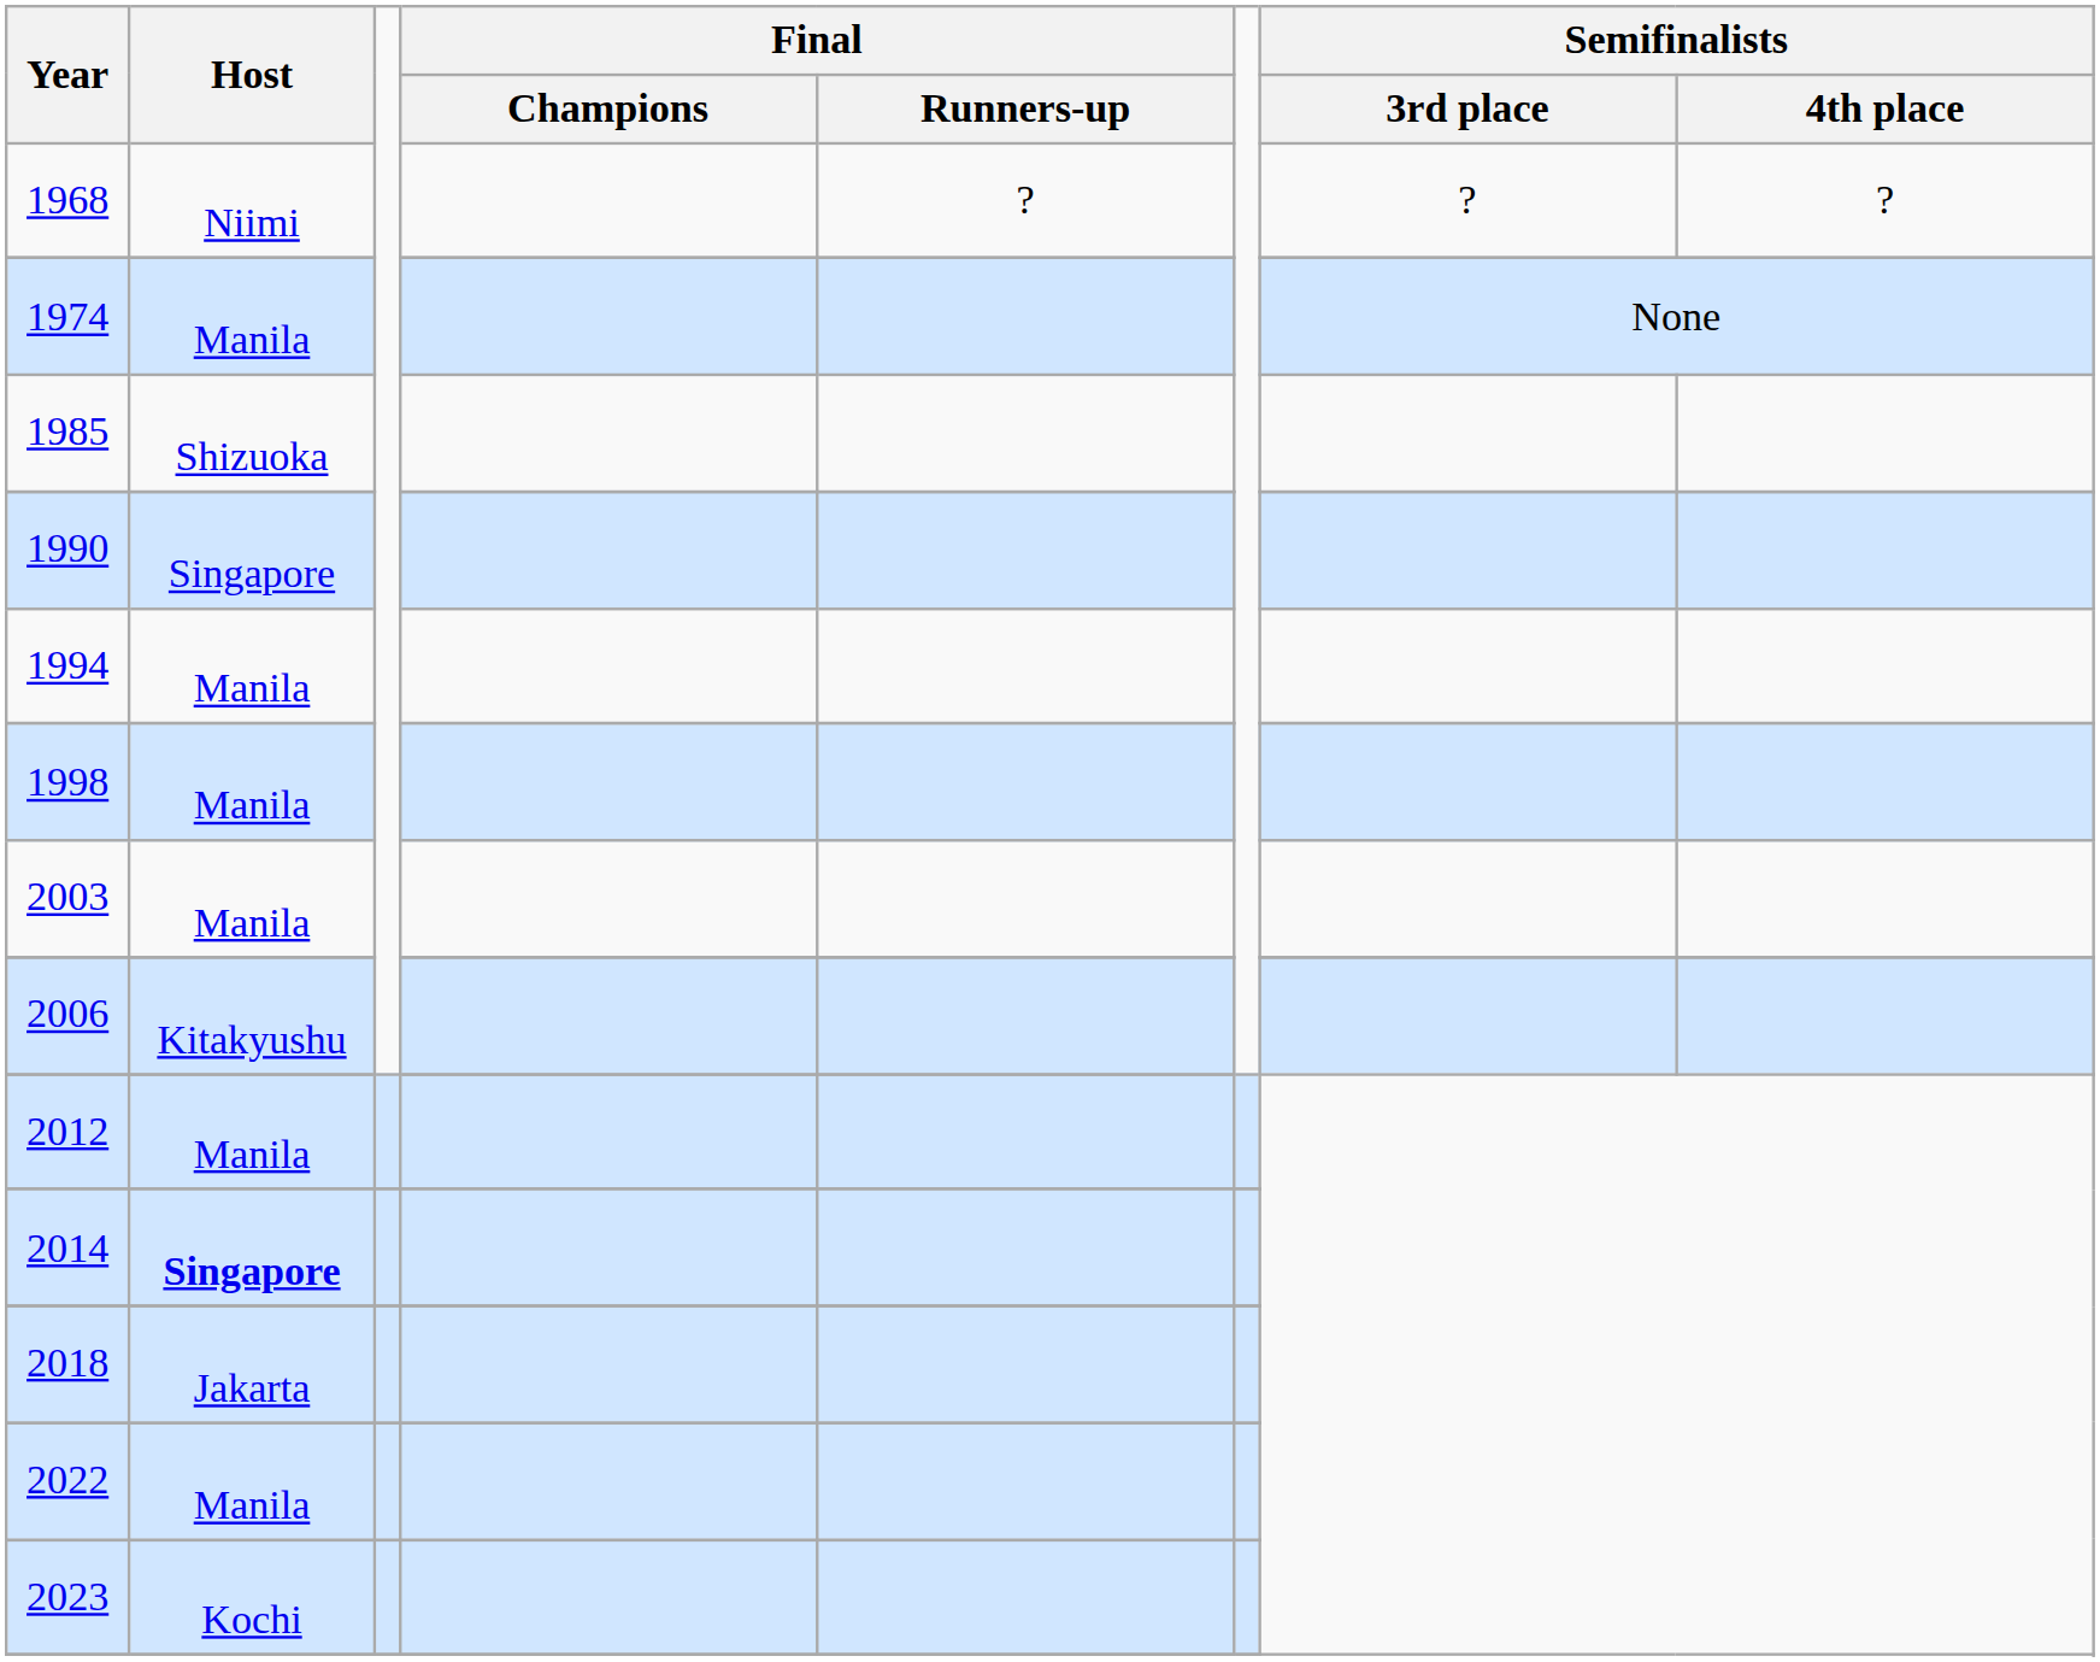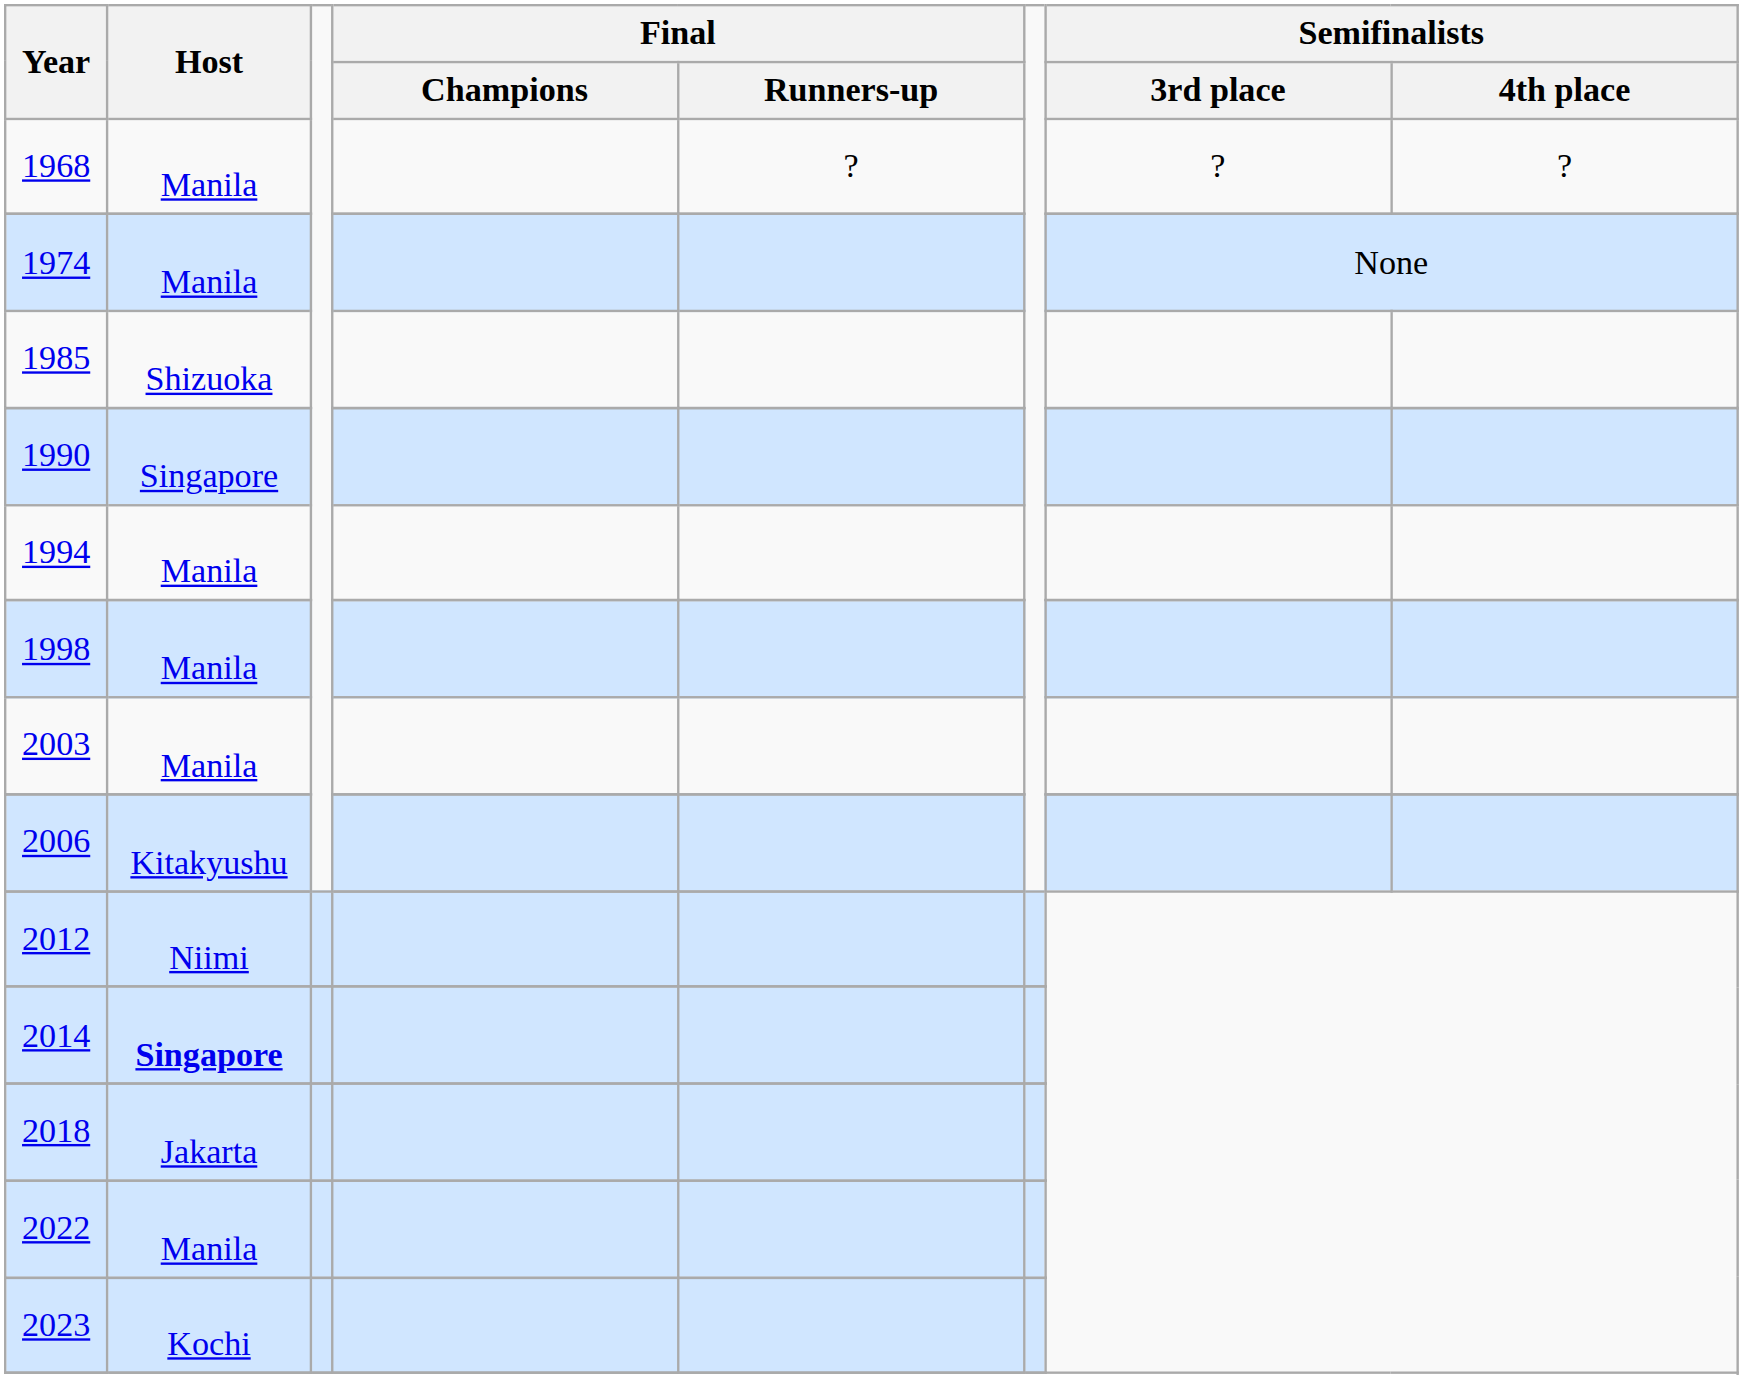1968 | Host: Niimi -> Manila
2012 | Host: Manila -> Niimi
